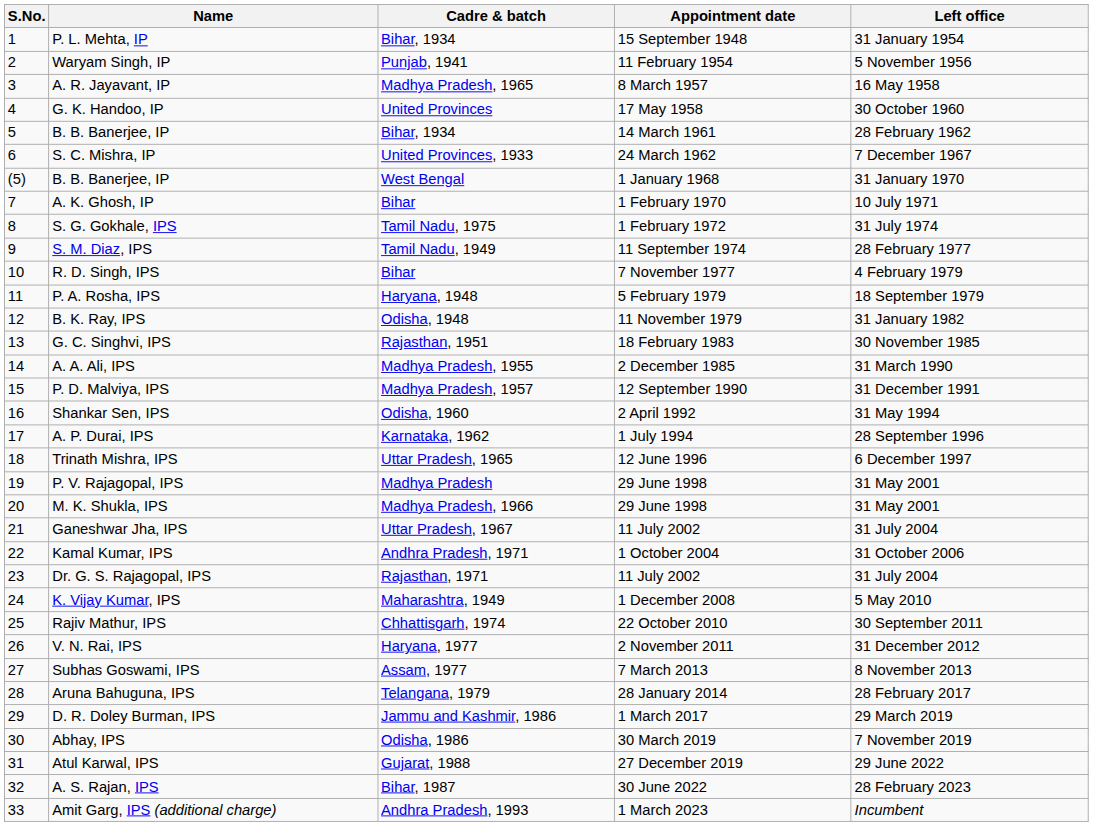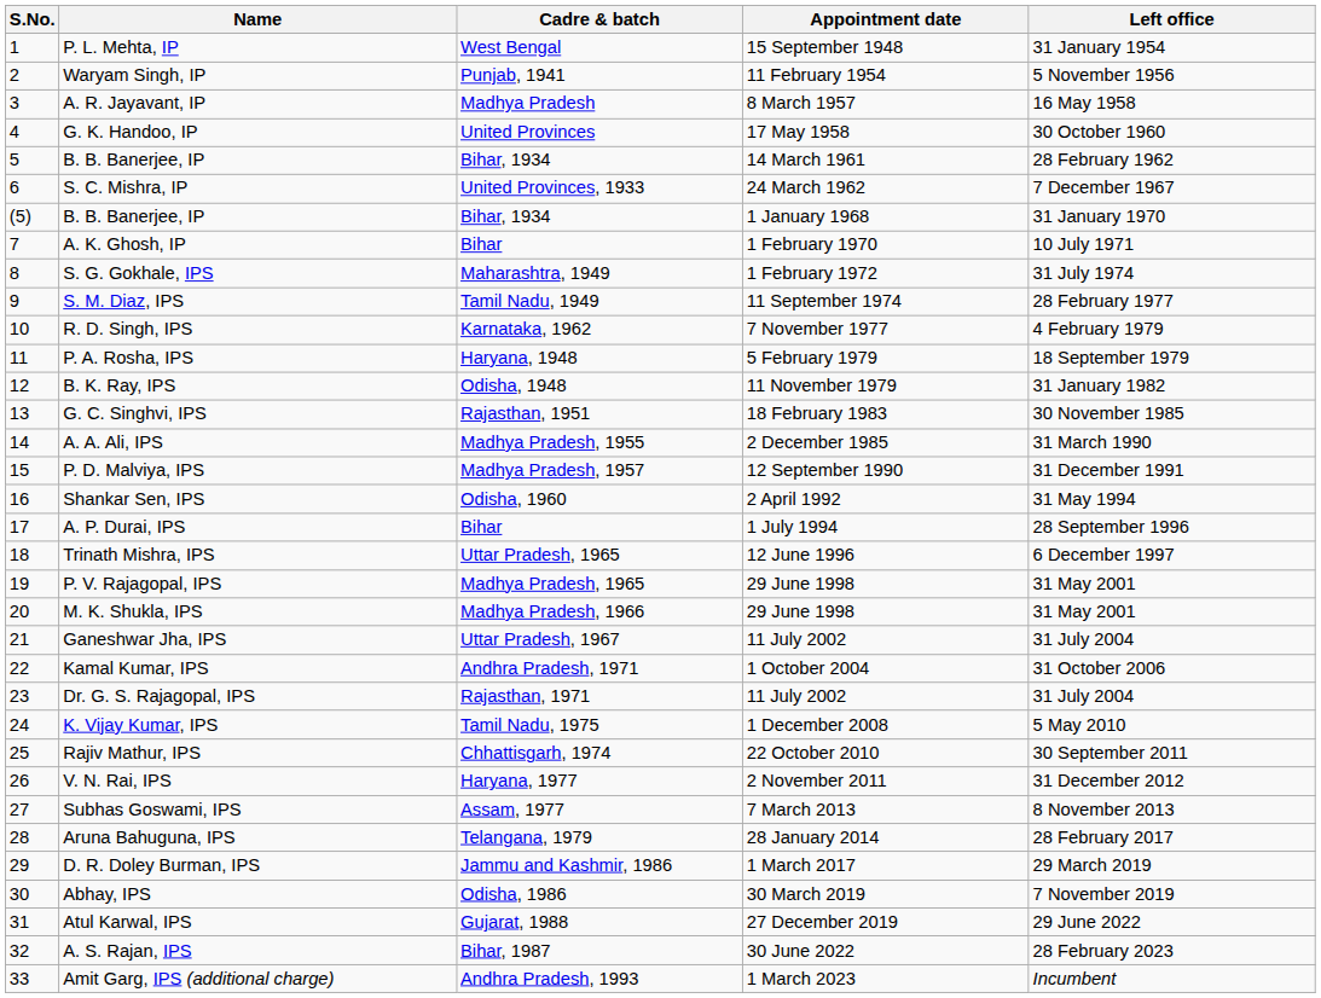P. L. Mehta, IP | Cadre & batch: Bihar, 1934 -> West Bengal
A. R. Jayavant, IP | Cadre & batch: Madhya Pradesh, 1965 -> Madhya Pradesh
B. B. Banerjee, IP / 1 January 1968 | Cadre & batch: West Bengal -> Bihar, 1934
S. G. Gokhale, IPS | Cadre & batch: Tamil Nadu, 1975 -> Maharashtra, 1949
R. D. Singh, IPS | Cadre & batch: Bihar -> Karnataka, 1962
A. P. Durai, IPS | Cadre & batch: Karnataka, 1962 -> Bihar
P. V. Rajagopal, IPS | Cadre & batch: Madhya Pradesh -> Madhya Pradesh, 1965
K. Vijay Kumar, IPS | Cadre & batch: Maharashtra, 1949 -> Tamil Nadu, 1975
